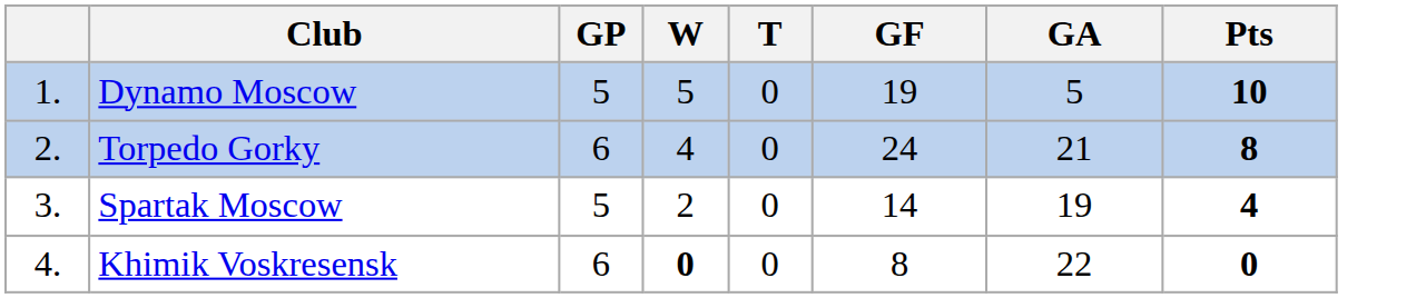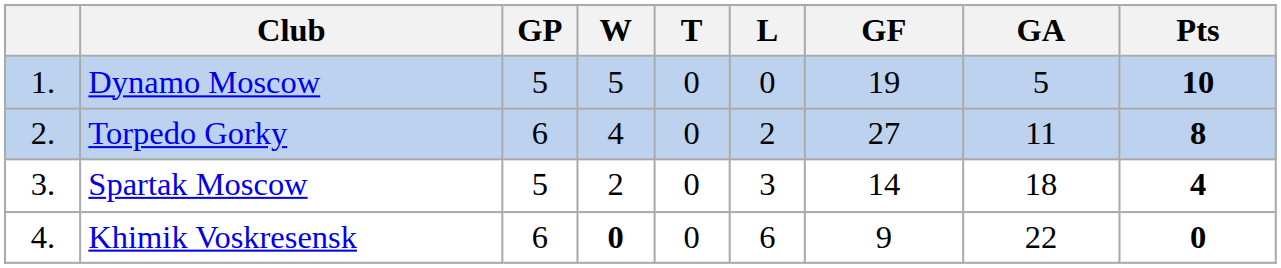+ column: L | 0 | 2 | 3 | 6
Torpedo Gorky | GF: 24 -> 27
Torpedo Gorky | GA: 21 -> 11
Spartak Moscow | GA: 19 -> 18
Khimik Voskresensk | GF: 8 -> 9
